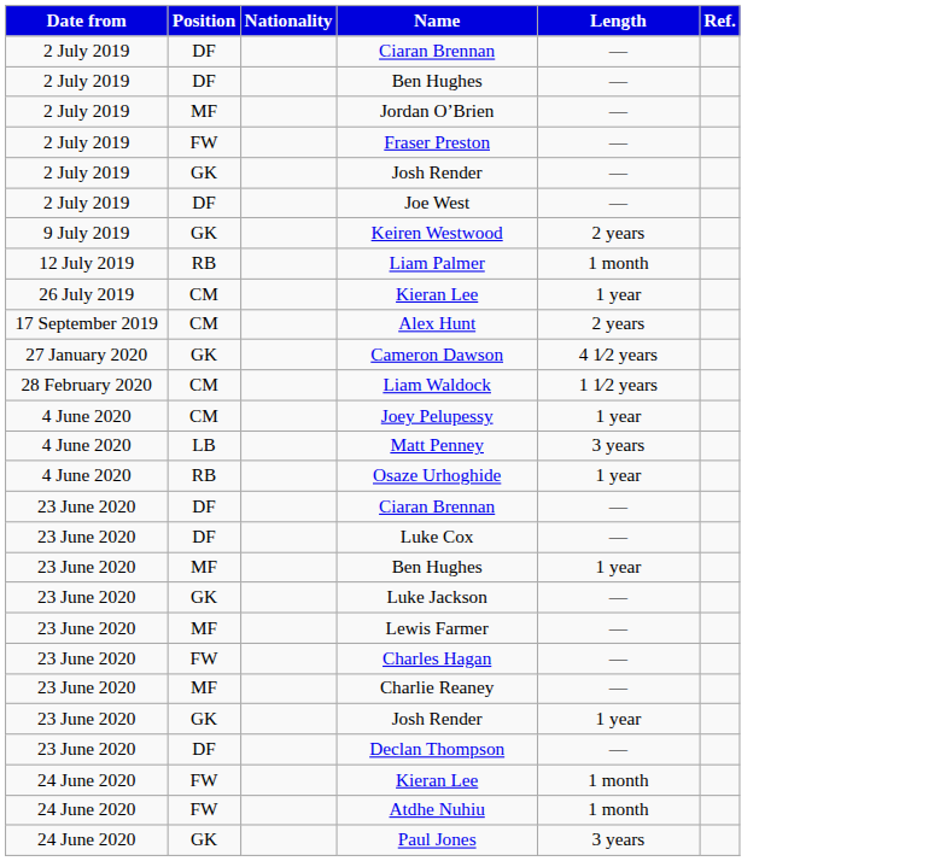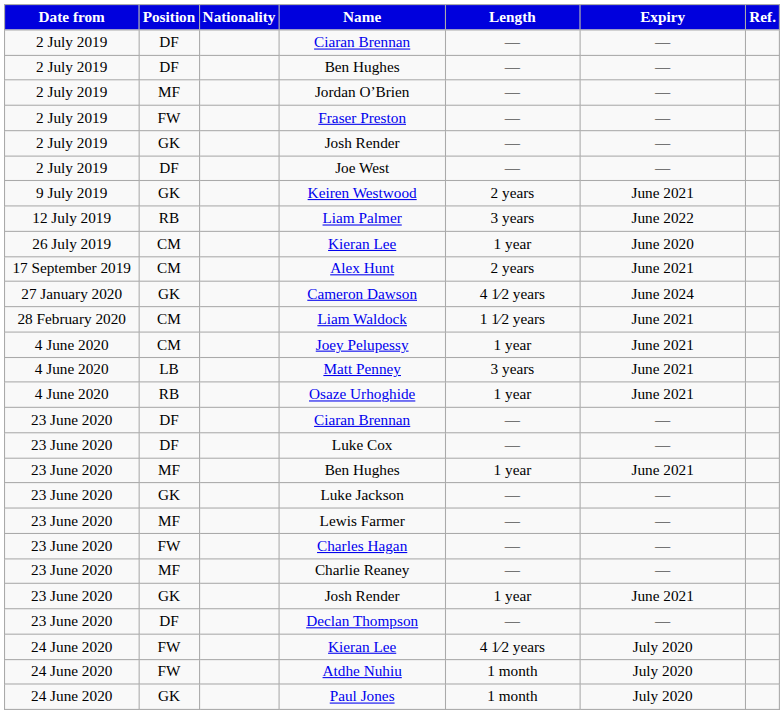+ column: Expiry | — | — | — | — | — | — | June 2021 | June 2022 | June 2020 | June 2021 | June 2024 | June 2021 | June 2021 | June 2021 | June 2021 | — | — | June 2021 | — | — | — | — | June 2021 | — | July 2020 | July 2020 | July 2020
Liam Palmer | Length: 1 month -> 3 years
24 June 2020 / Kieran Lee | Length: 1 month -> 4 1⁄2 years
Paul Jones | Length: 3 years -> 1 month
